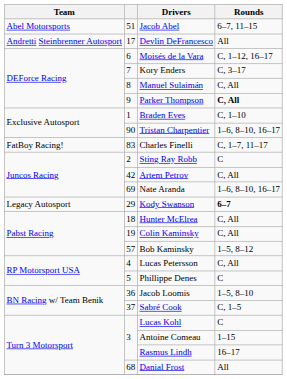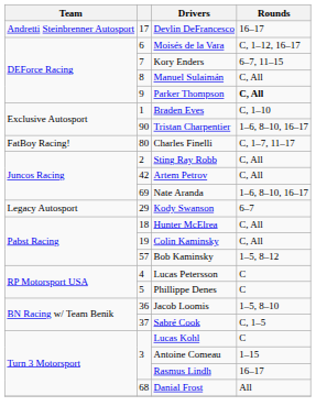- row: Abel Motorsports | 51 | Jacob Abel | 6–7, 11–15
Devlin DeFrancesco | Rounds: All -> 16–17
Kory Enders | Rounds: C, 3–17 -> 6–7, 11–15
Charles Finelli | column 2: 83 -> 80
Sting Ray Robb | Rounds: C -> C, All
Kody Swanson | Rounds: bold -> normal
Lucas Petersson | Rounds: C, All -> C
